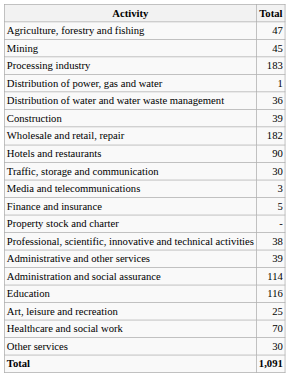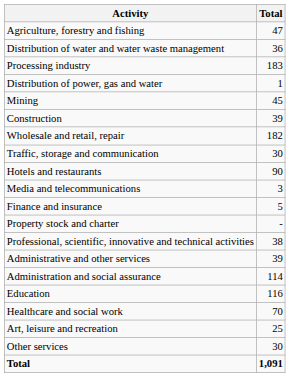rows swapped: Mining <-> Distribution of water and water waste management
rows swapped: Traffic, storage and communication <-> Hotels and restaurants
rows swapped: Healthcare and social work <-> Art, leisure and recreation
